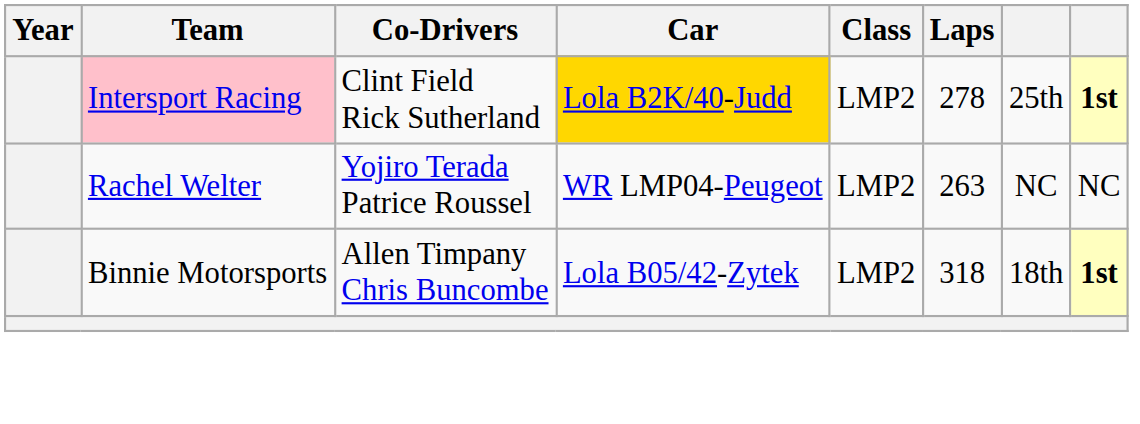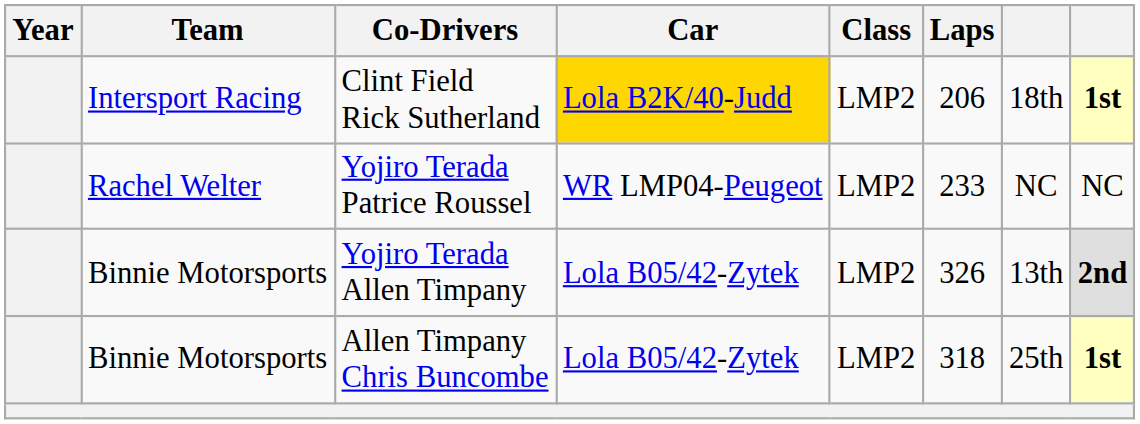Clint Field Rick Sutherland | Team: pink background -> no background
Clint Field Rick Sutherland | Laps: 278 -> 206
Clint Field Rick Sutherland | column 7: 25th -> 18th
Yojiro Terada Patrice Roussel | Laps: 263 -> 233
+ row: Binnie Motorsports | Yojiro Terada Allen Timpany | Lola B05/42-Zytek | LMP2 | 326 | 13th | 2nd
Allen Timpany Chris Buncombe | column 7: 18th -> 25th
